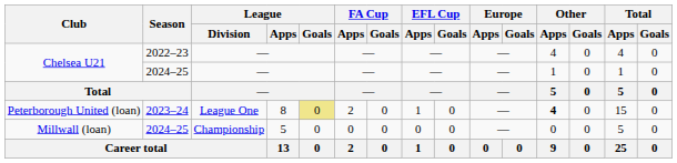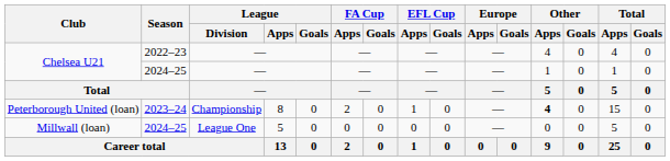Peterborough United (loan) | League / Division: League One -> Championship
Peterborough United (loan) | League / Goals: khaki background -> no background
Millwall (loan) | League / Division: Championship -> League One
